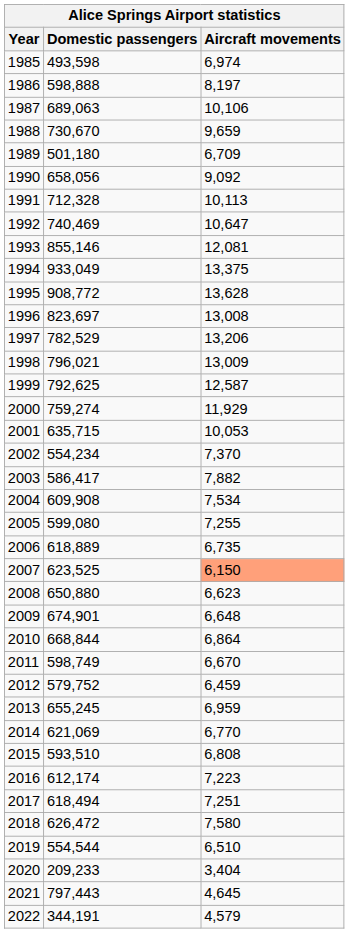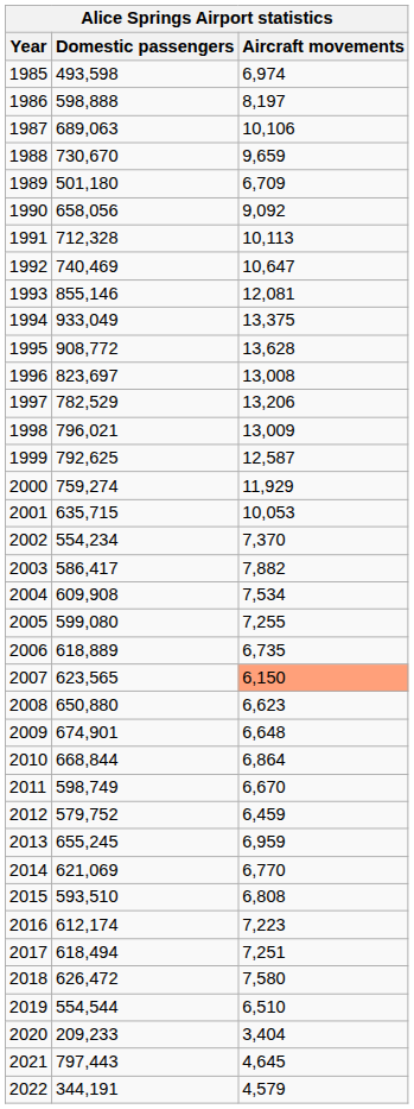2007 | Domestic passengers: 623,525 -> 623,565
